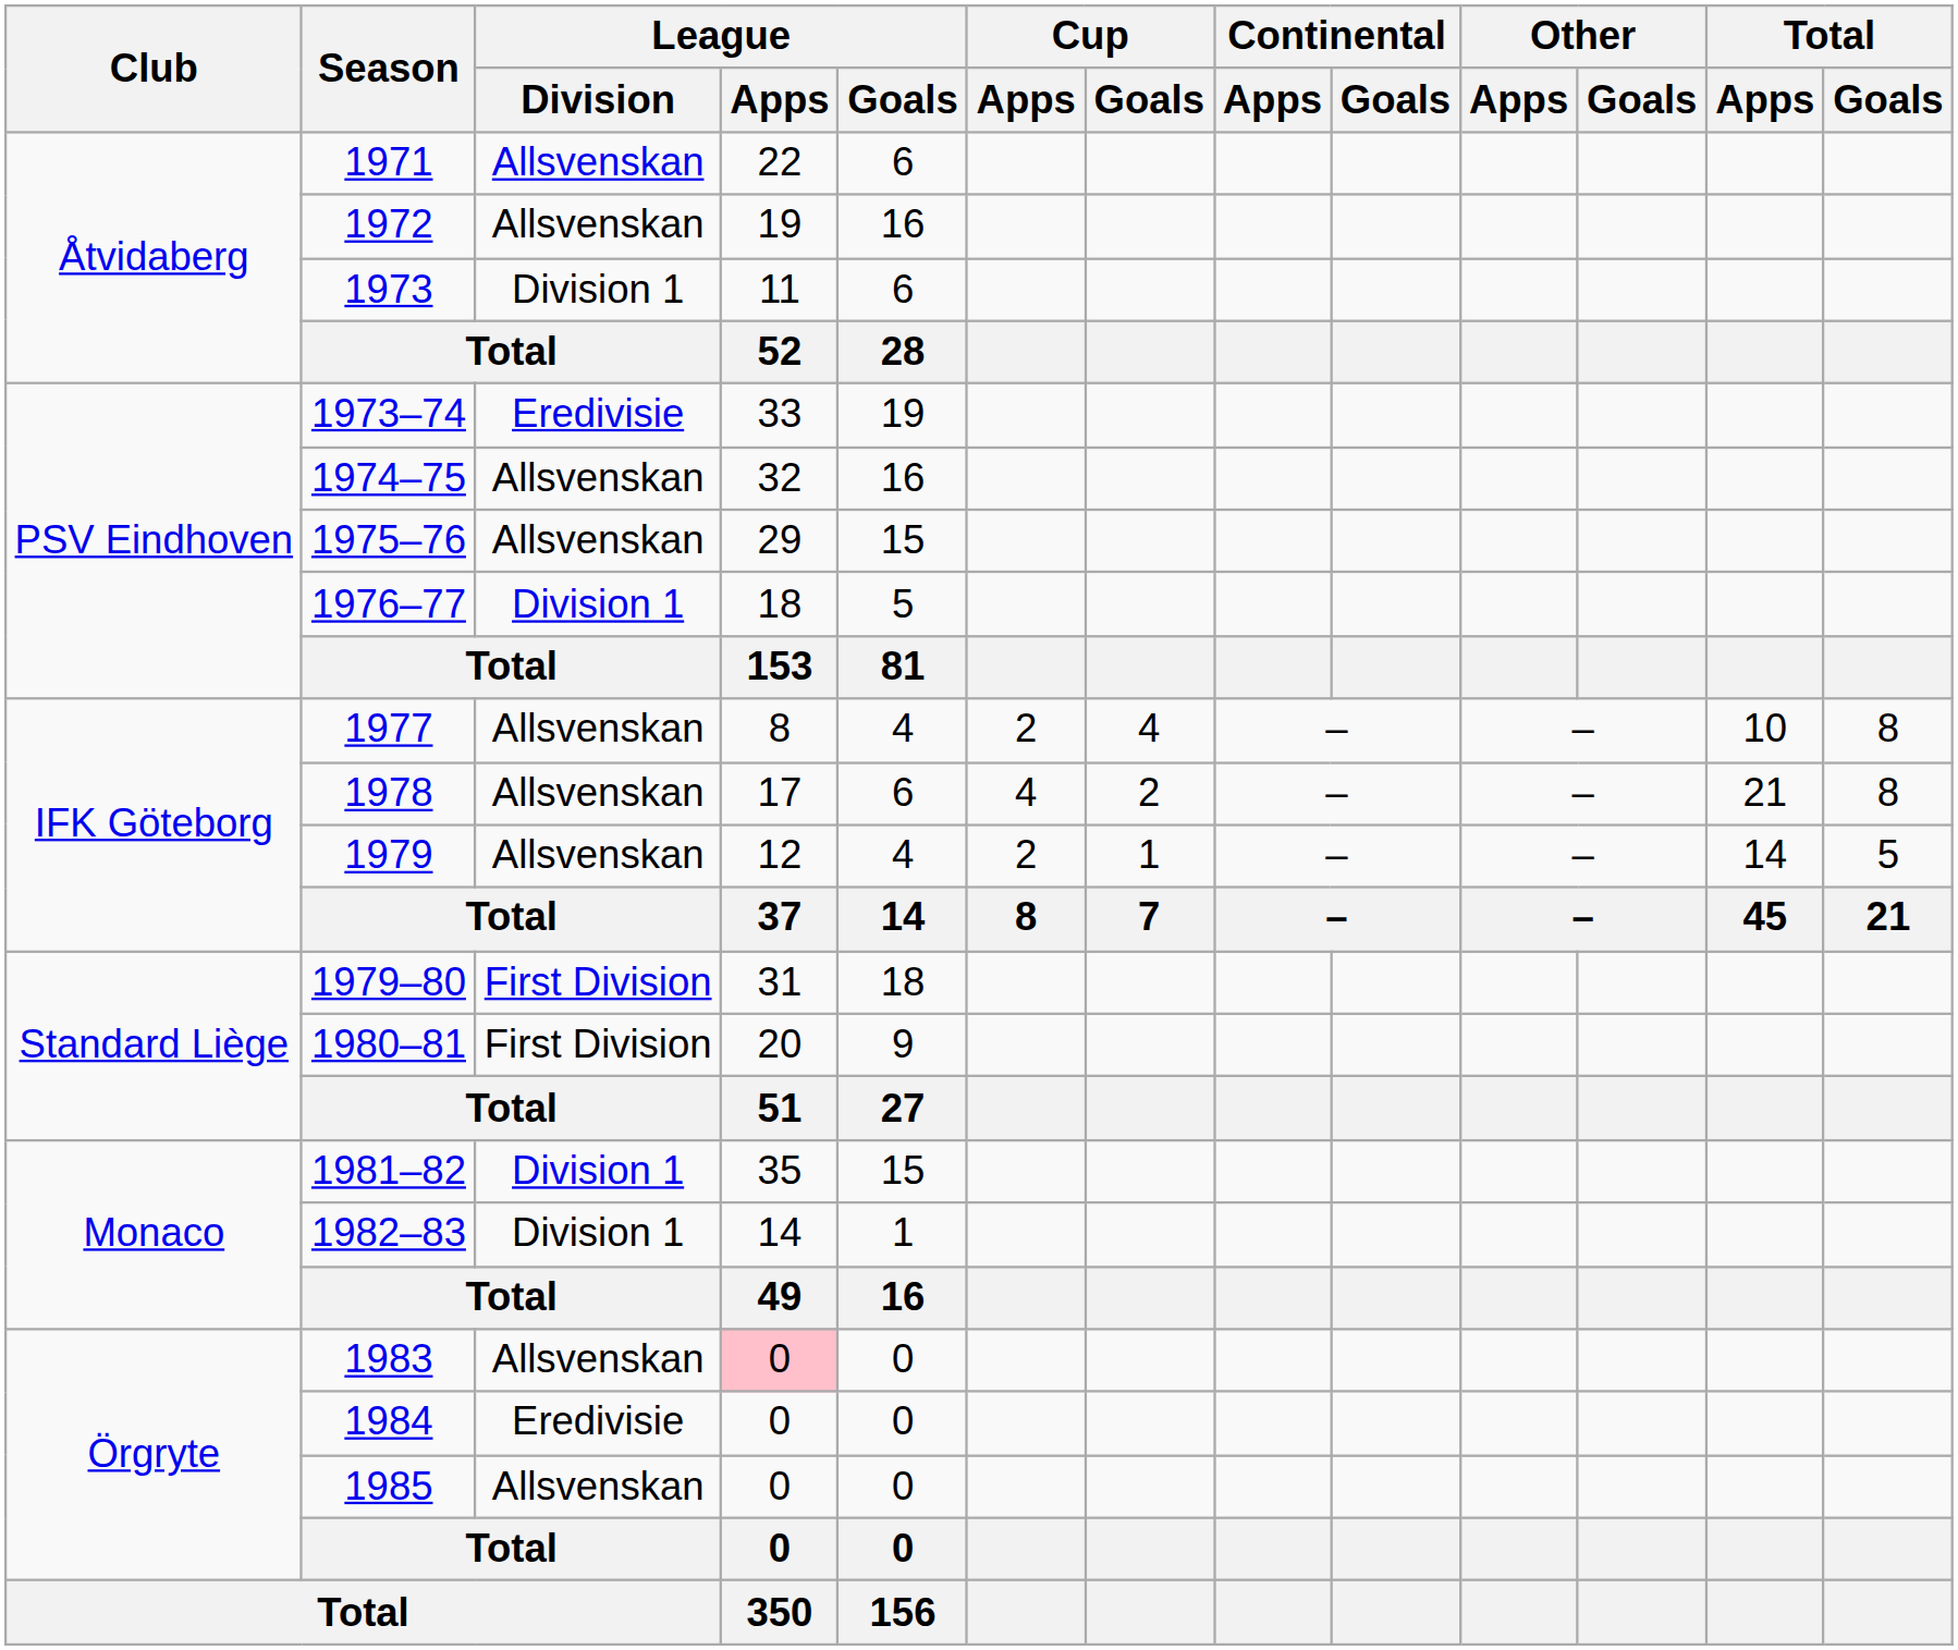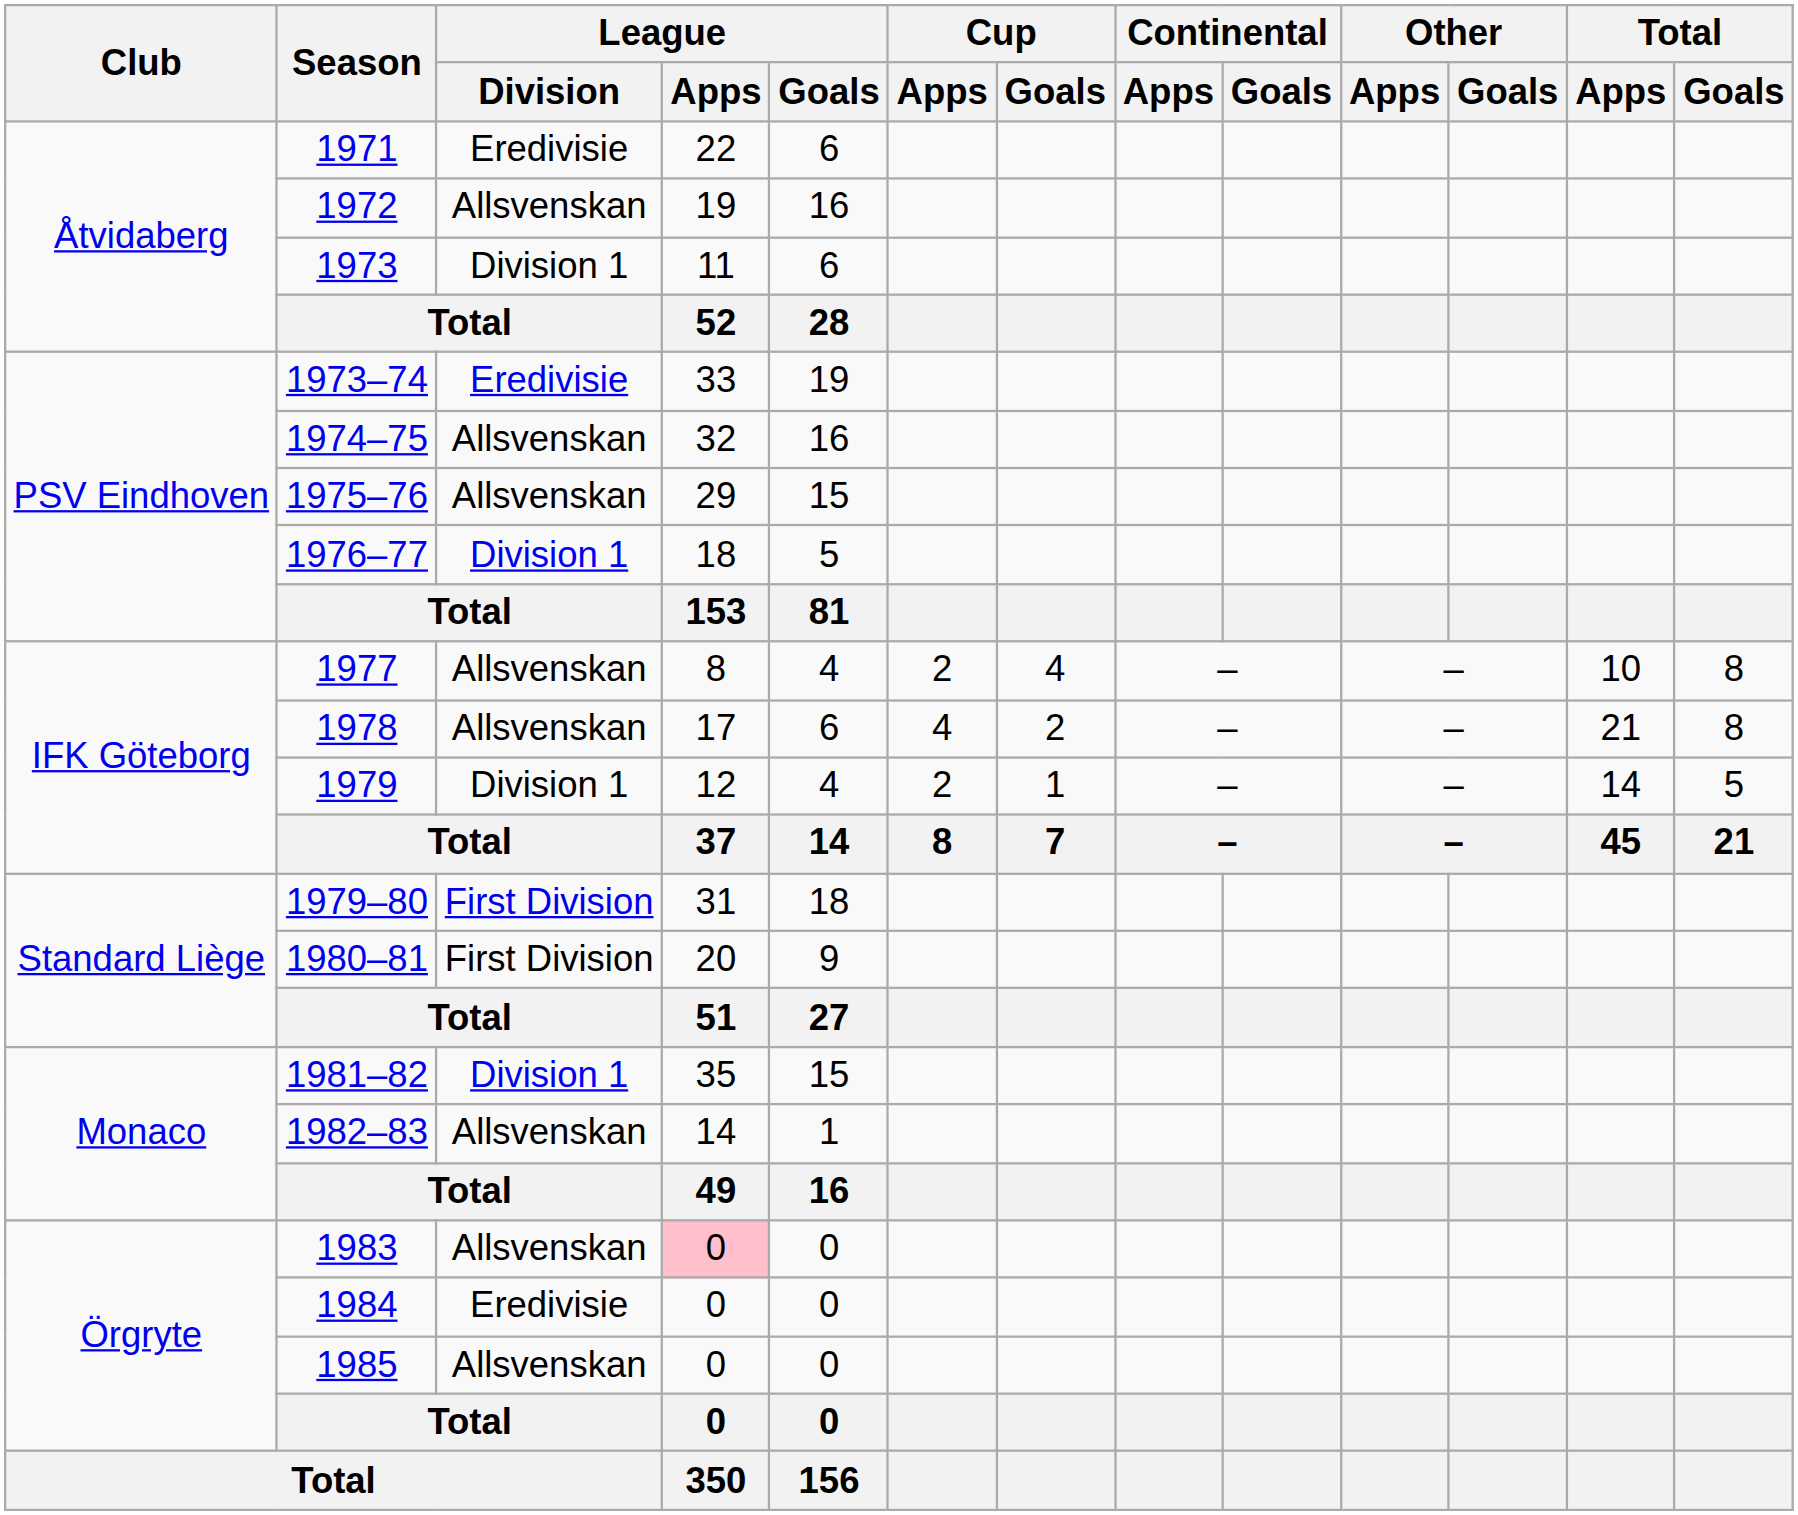1971 | League / Division: Allsvenskan -> Eredivisie
1979 | League / Division: Allsvenskan -> Division 1
1982–83 | League / Division: Division 1 -> Allsvenskan
